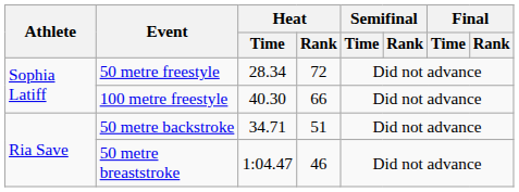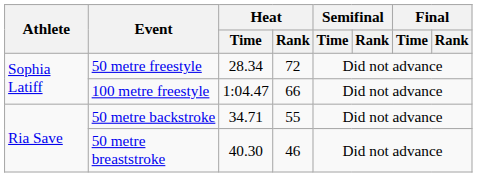100 metre freestyle | Heat / Time: 40.30 -> 1:04.47
50 metre backstroke | Heat / Rank: 51 -> 55
50 metre breaststroke | Heat / Time: 1:04.47 -> 40.30
